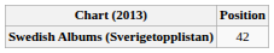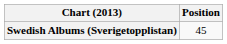Swedish Albums (Sverigetopplistan) | Position: 42 -> 45
